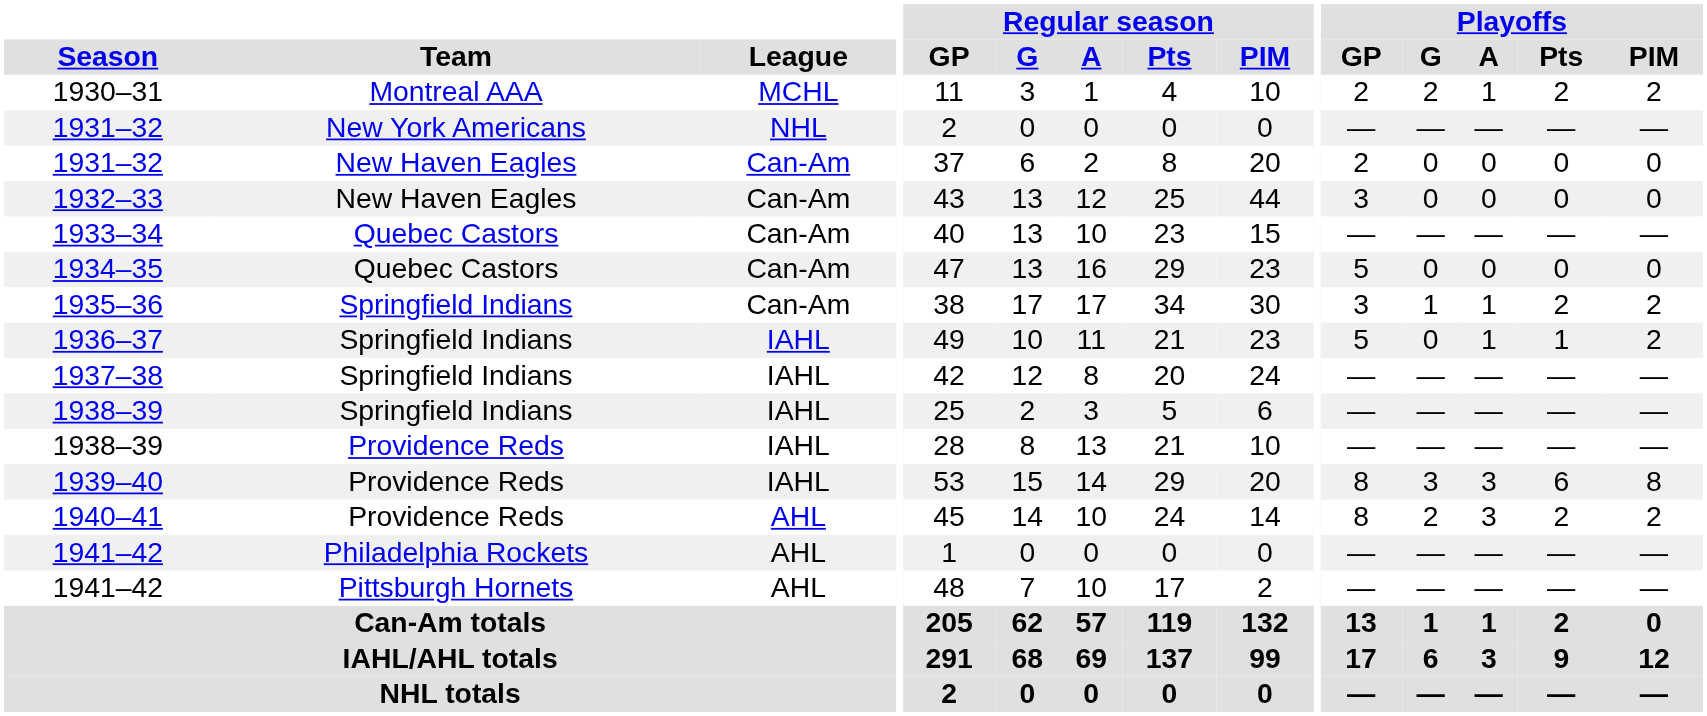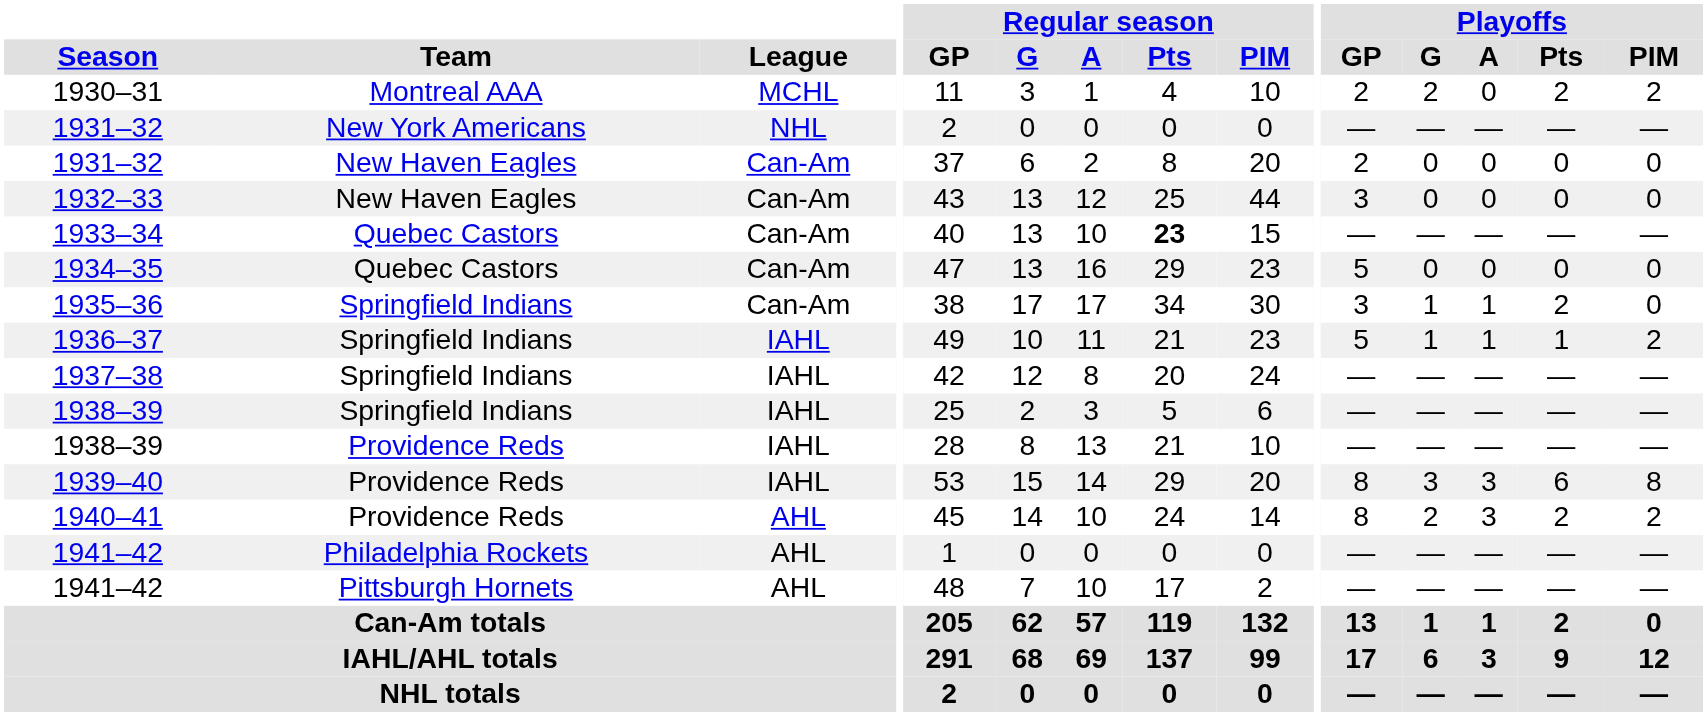1930–31 | Playoffs / A: 1 -> 0
1933–34 | Regular season / Pts: normal -> bold
1935–36 | Playoffs / PIM: 2 -> 0
1936–37 | Playoffs / G: 0 -> 1
